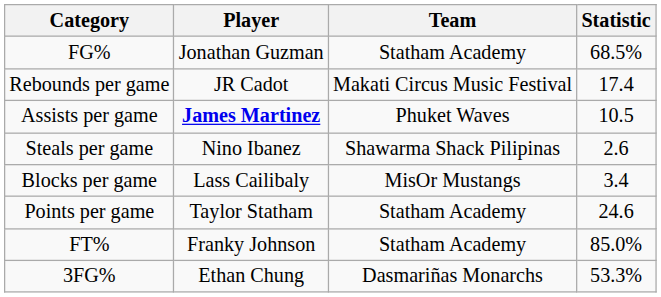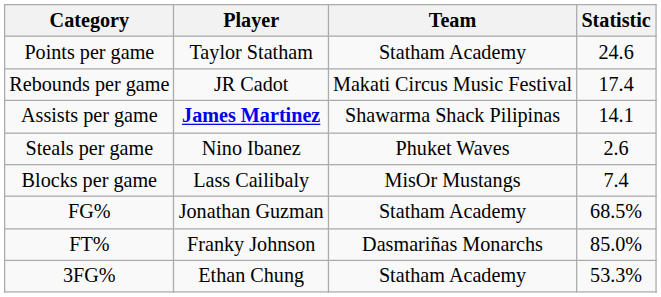rows swapped: Points per game <-> FG%
Assists per game | Team: Phuket Waves -> Shawarma Shack Pilipinas
Assists per game | Statistic: 10.5 -> 14.1
Steals per game | Team: Shawarma Shack Pilipinas -> Phuket Waves
Blocks per game | Statistic: 3.4 -> 7.4
FT% | Team: Statham Academy -> Dasmariñas Monarchs
3FG% | Team: Dasmariñas Monarchs -> Statham Academy
